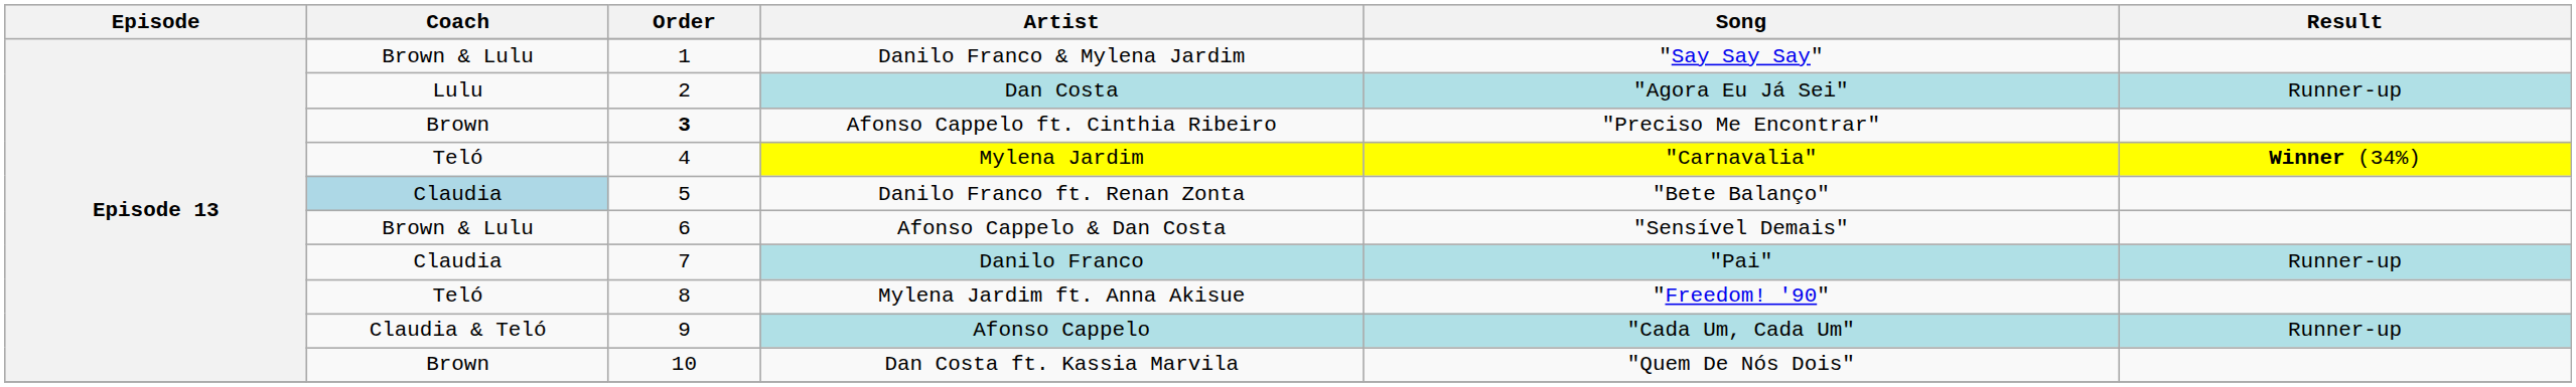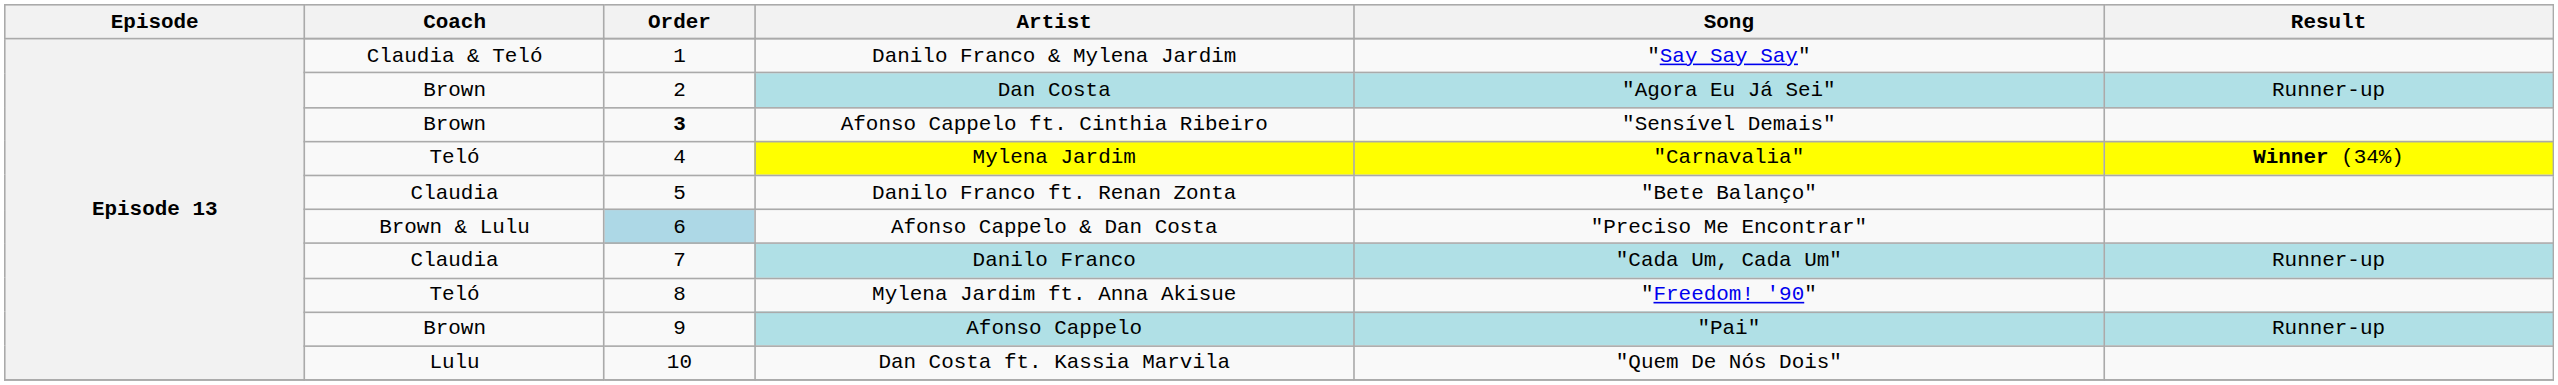Danilo Franco & Mylena Jardim | Coach: Brown & Lulu -> Claudia & Teló
Dan Costa | Coach: Lulu -> Brown
Afonso Cappelo ft. Cinthia Ribeiro | Song: "Preciso Me Encontrar" -> "Sensível Demais"
Danilo Franco ft. Renan Zonta | Coach: lightblue background -> no background
Afonso Cappelo & Dan Costa | Order: no background -> lightblue background
Afonso Cappelo & Dan Costa | Song: "Sensível Demais" -> "Preciso Me Encontrar"
Danilo Franco | Song: "Pai" -> "Cada Um, Cada Um"
Afonso Cappelo | Coach: Claudia & Teló -> Brown
Afonso Cappelo | Song: "Cada Um, Cada Um" -> "Pai"
Dan Costa ft. Kassia Marvila | Coach: Brown -> Lulu
